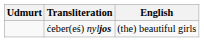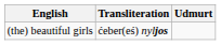columns swapped: Udmurt <-> English
